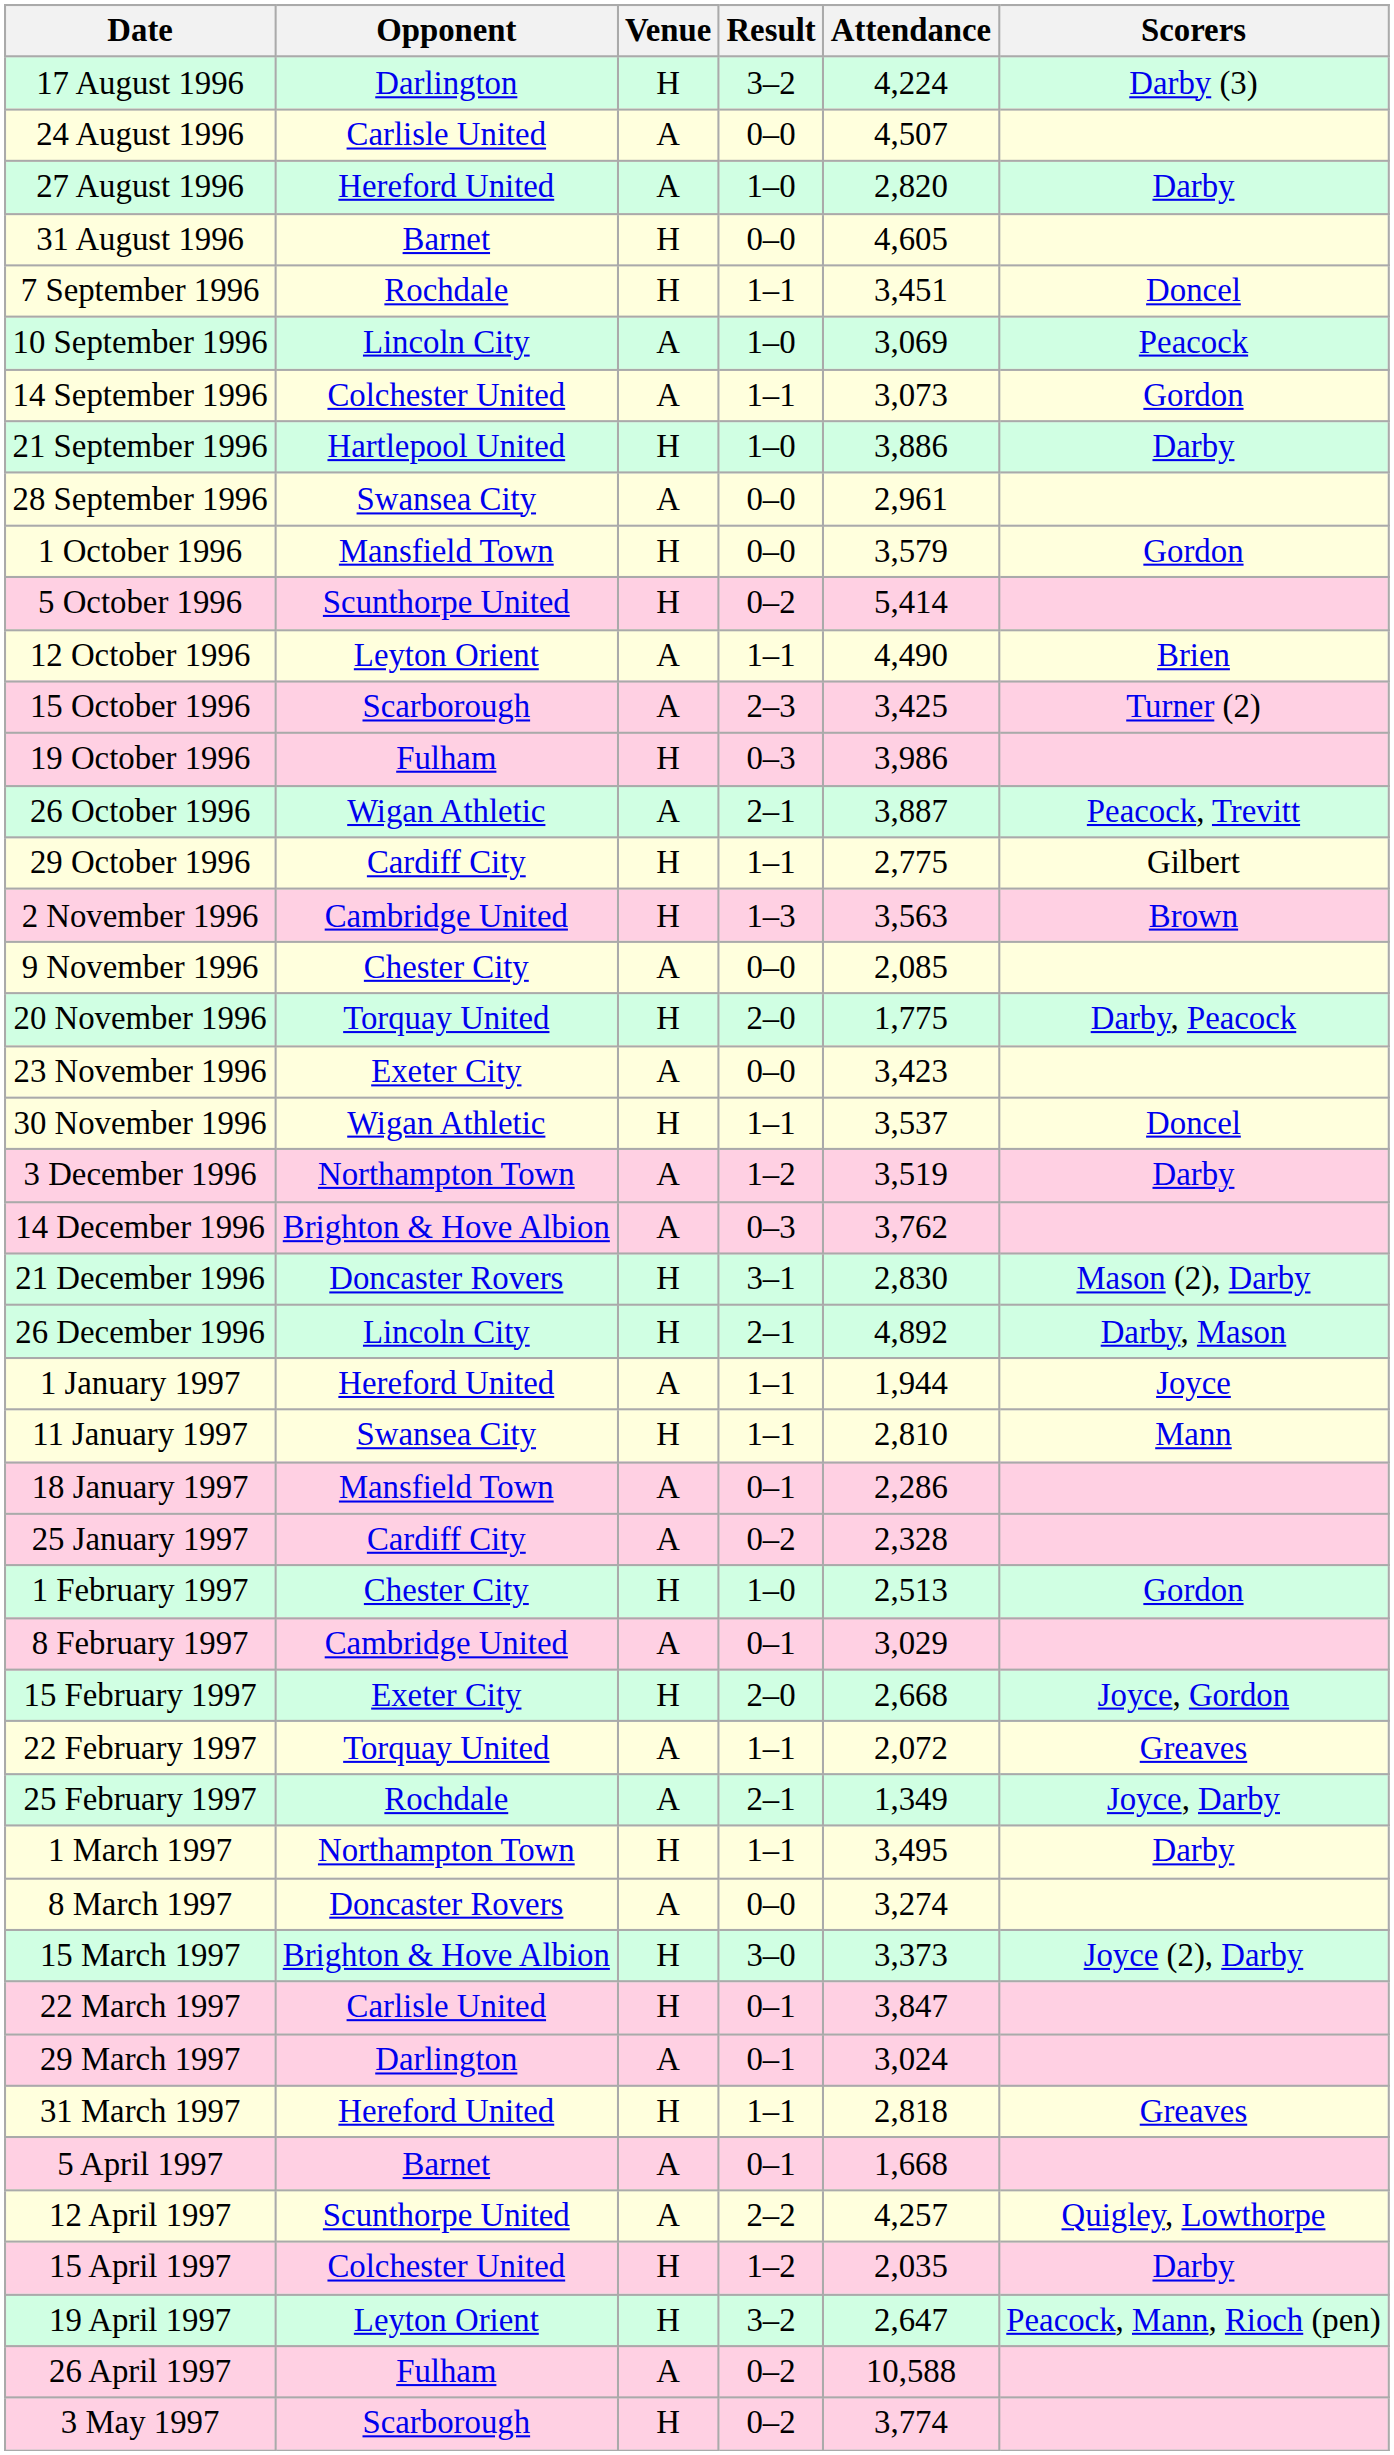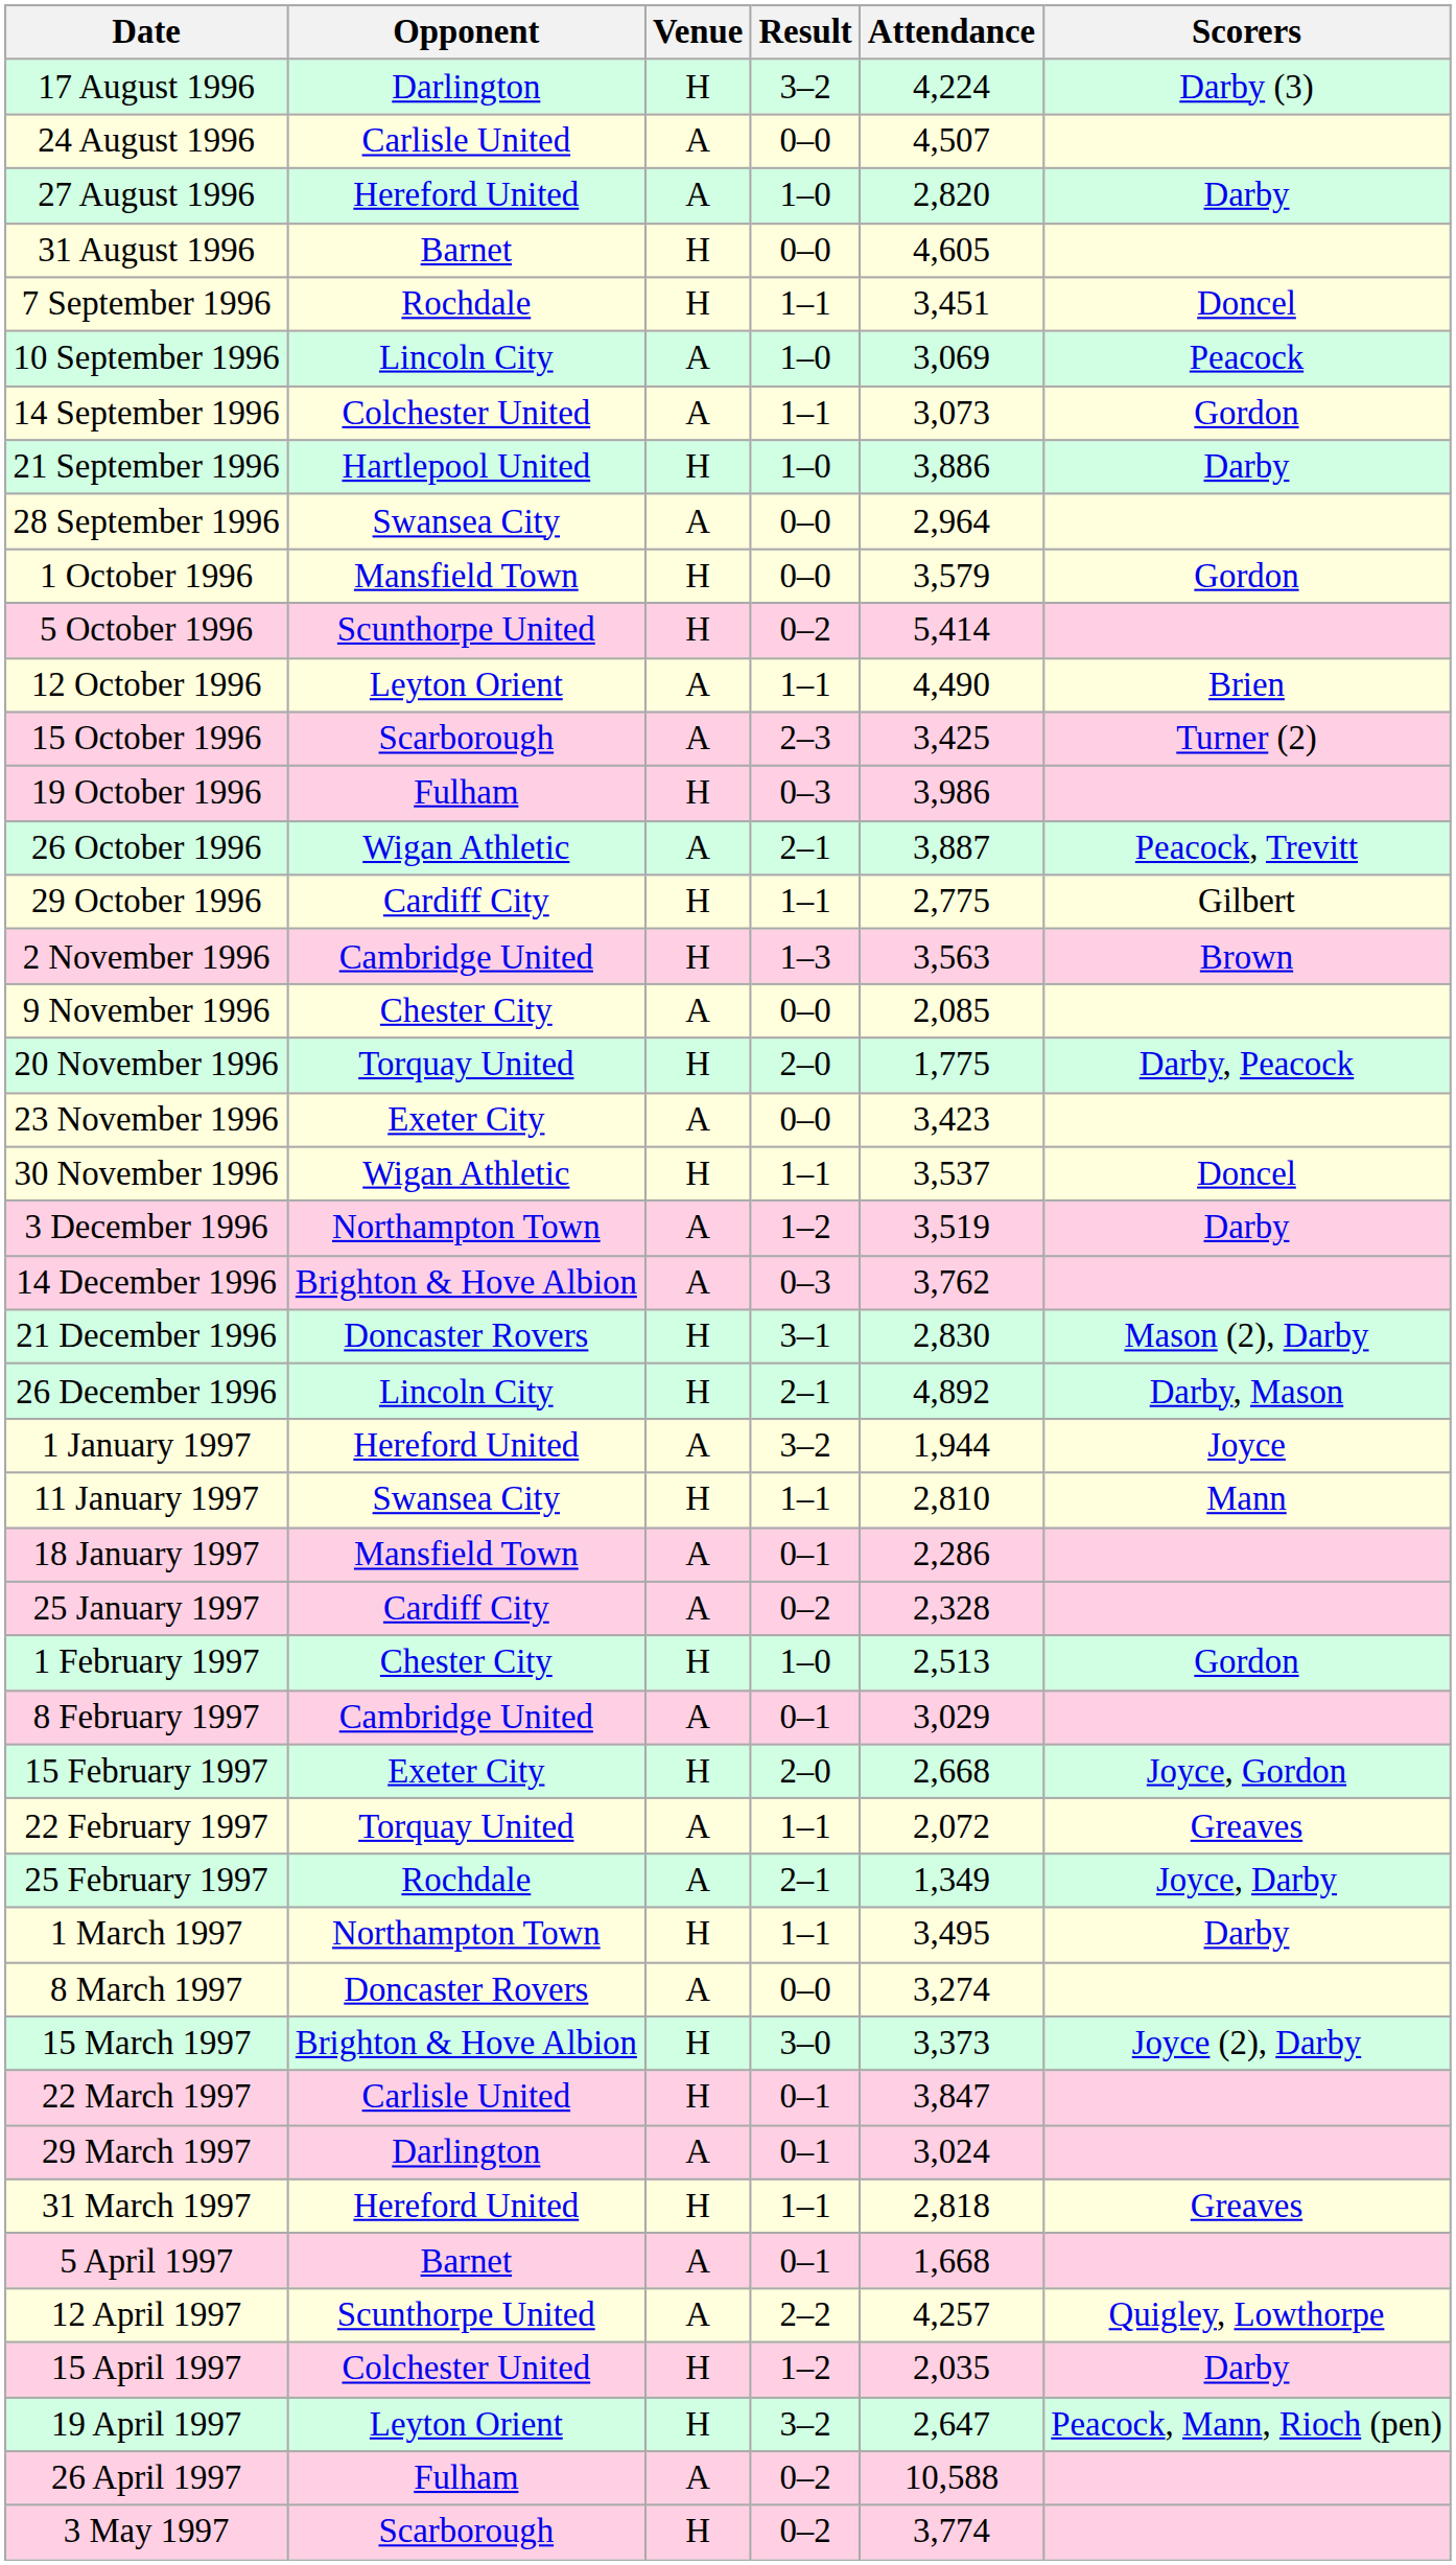28 September 1996 | Attendance: 2,961 -> 2,964
1 January 1997 | Result: 1–1 -> 3–2
